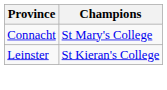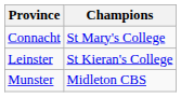+ row: Munster | Midleton CBS
